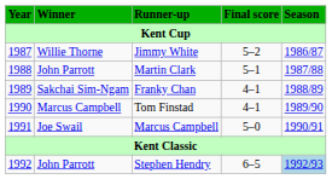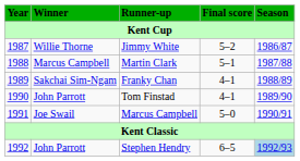Martin Clark | Winner: John Parrott -> Marcus Campbell
Tom Finstad | Winner: Marcus Campbell -> John Parrott
